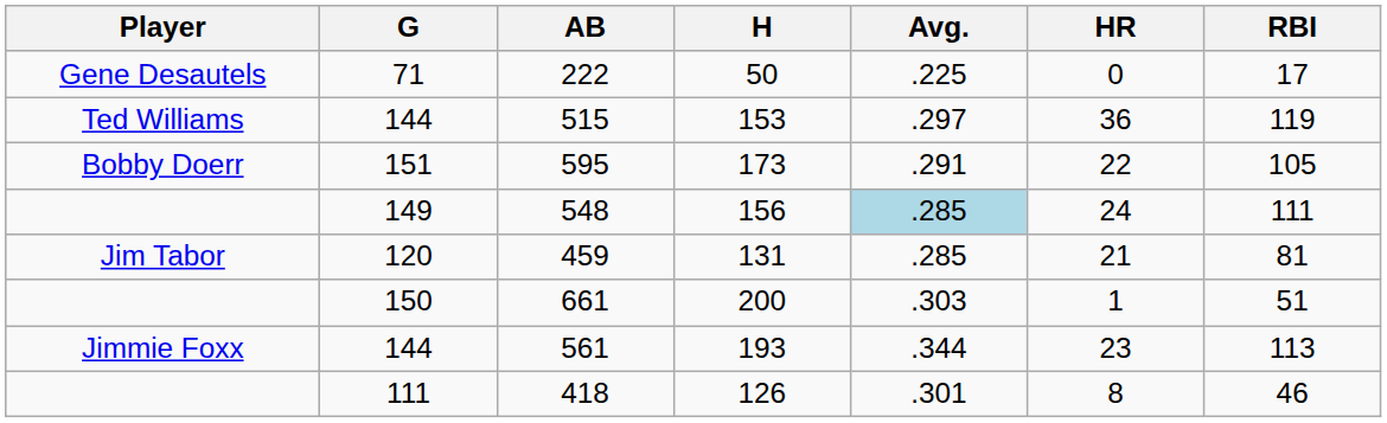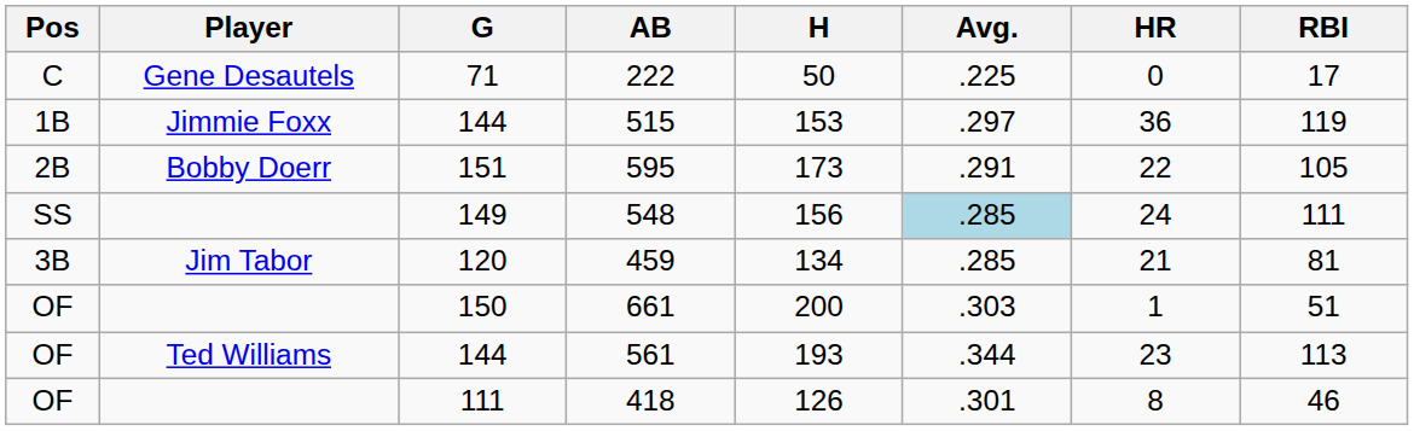+ column: Pos | C | 1B | 2B | SS | 3B | OF | OF | OF
515 | Player: Ted Williams -> Jimmie Foxx
459 | H: 131 -> 134
561 | Player: Jimmie Foxx -> Ted Williams
